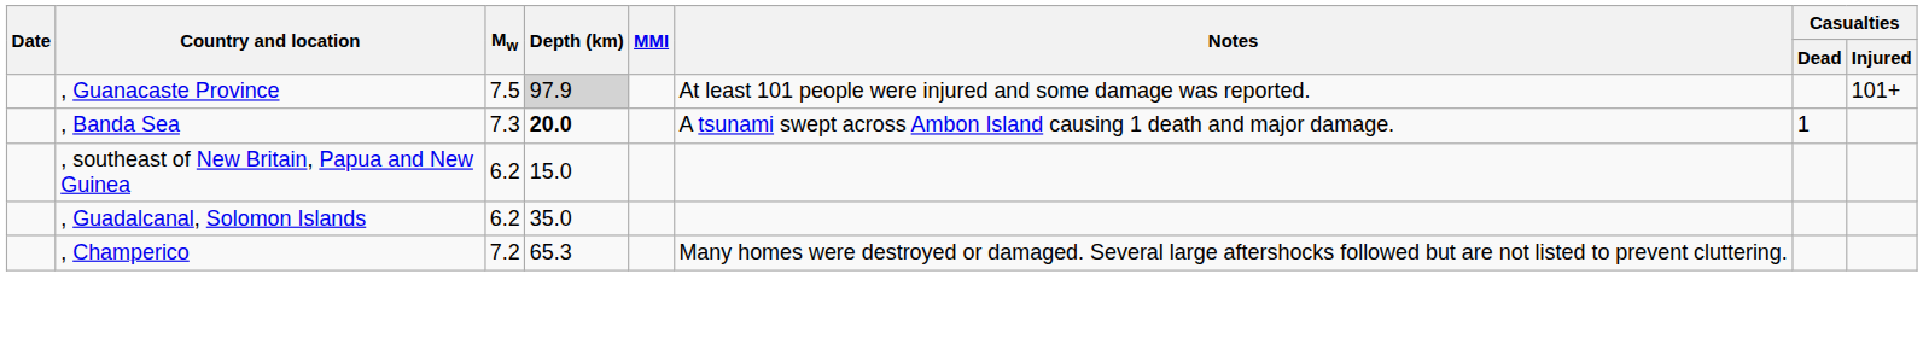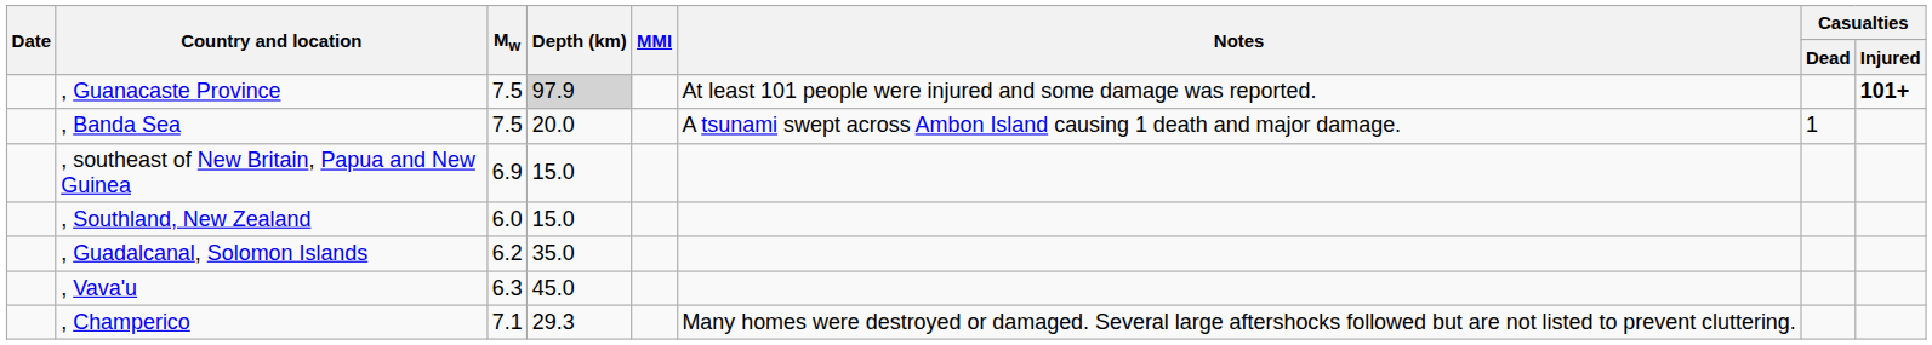, Guanacaste Province | Casualties / Injured: normal -> bold
, Banda Sea | Mw: 7.3 -> 7.5
, Banda Sea | Depth (km): bold -> normal
, southeast of New Britain, Papua and New Guinea | Mw: 6.2 -> 6.9
+ row: , Southland, New Zealand | 6.0 | 15.0
+ row: , Vava'u | 6.3 | 45.0
, Champerico | Mw: 7.2 -> 7.1
, Champerico | Depth (km): 65.3 -> 29.3
